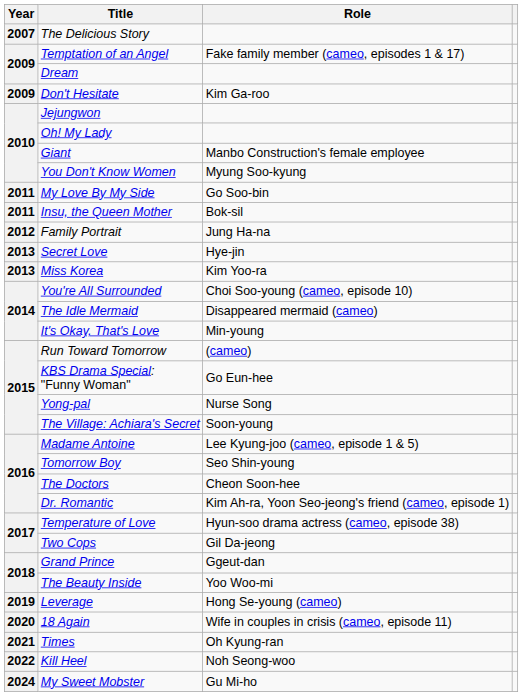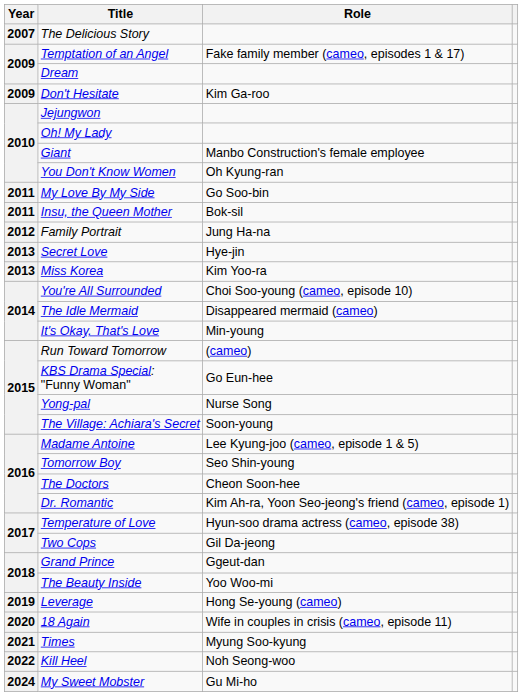You Don't Know Women | Role: Myung Soo-kyung -> Oh Kyung-ran
Times | Role: Oh Kyung-ran -> Myung Soo-kyung
